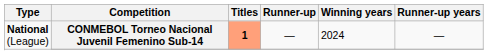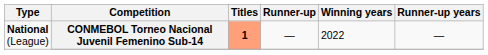CONMEBOL Torneo Nacional Juvenil Femenino Sub-14 | Winning years: 2024 -> 2022
